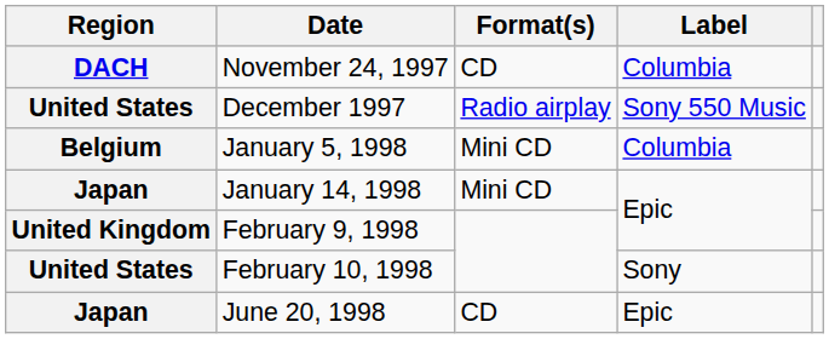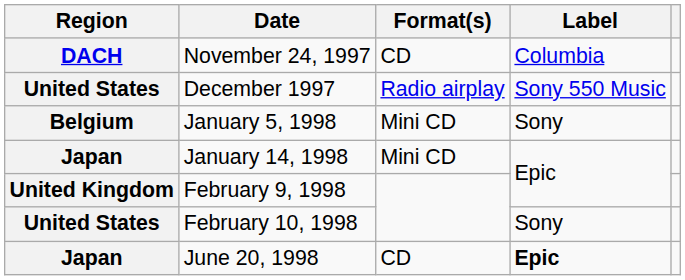January 5, 1998 | Label: Columbia -> Sony
June 20, 1998 | Label: normal -> bold
